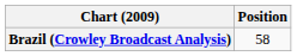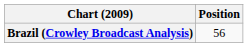Brazil (Crowley Broadcast Analysis) | Position: 58 -> 56
